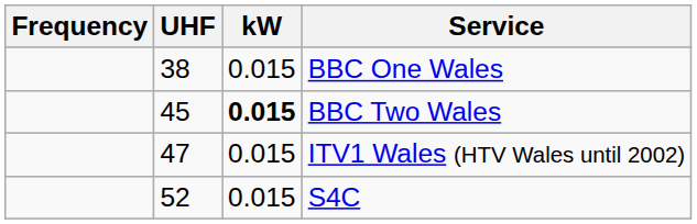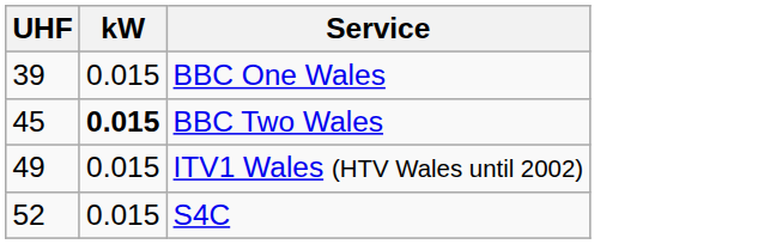- column: Frequency
BBC One Wales | UHF: 38 -> 39
ITV1 Wales (HTV Wales until 2002) | UHF: 47 -> 49
